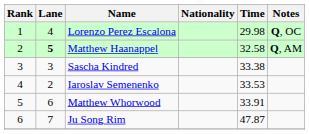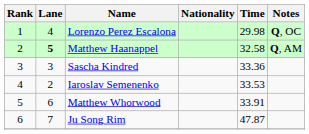Sascha Kindred | Time: 33.38 -> 33.36
